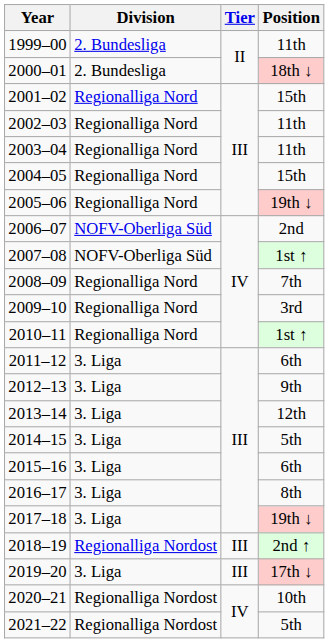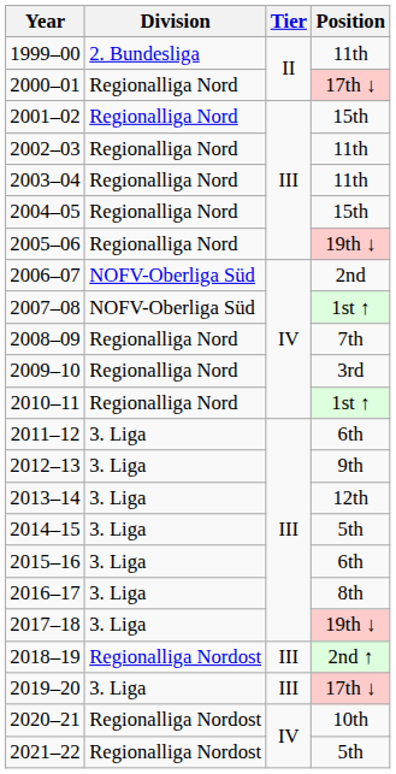2000–01 | Division: 2. Bundesliga -> Regionalliga Nord
2000–01 | Position: 18th ↓ -> 17th ↓
